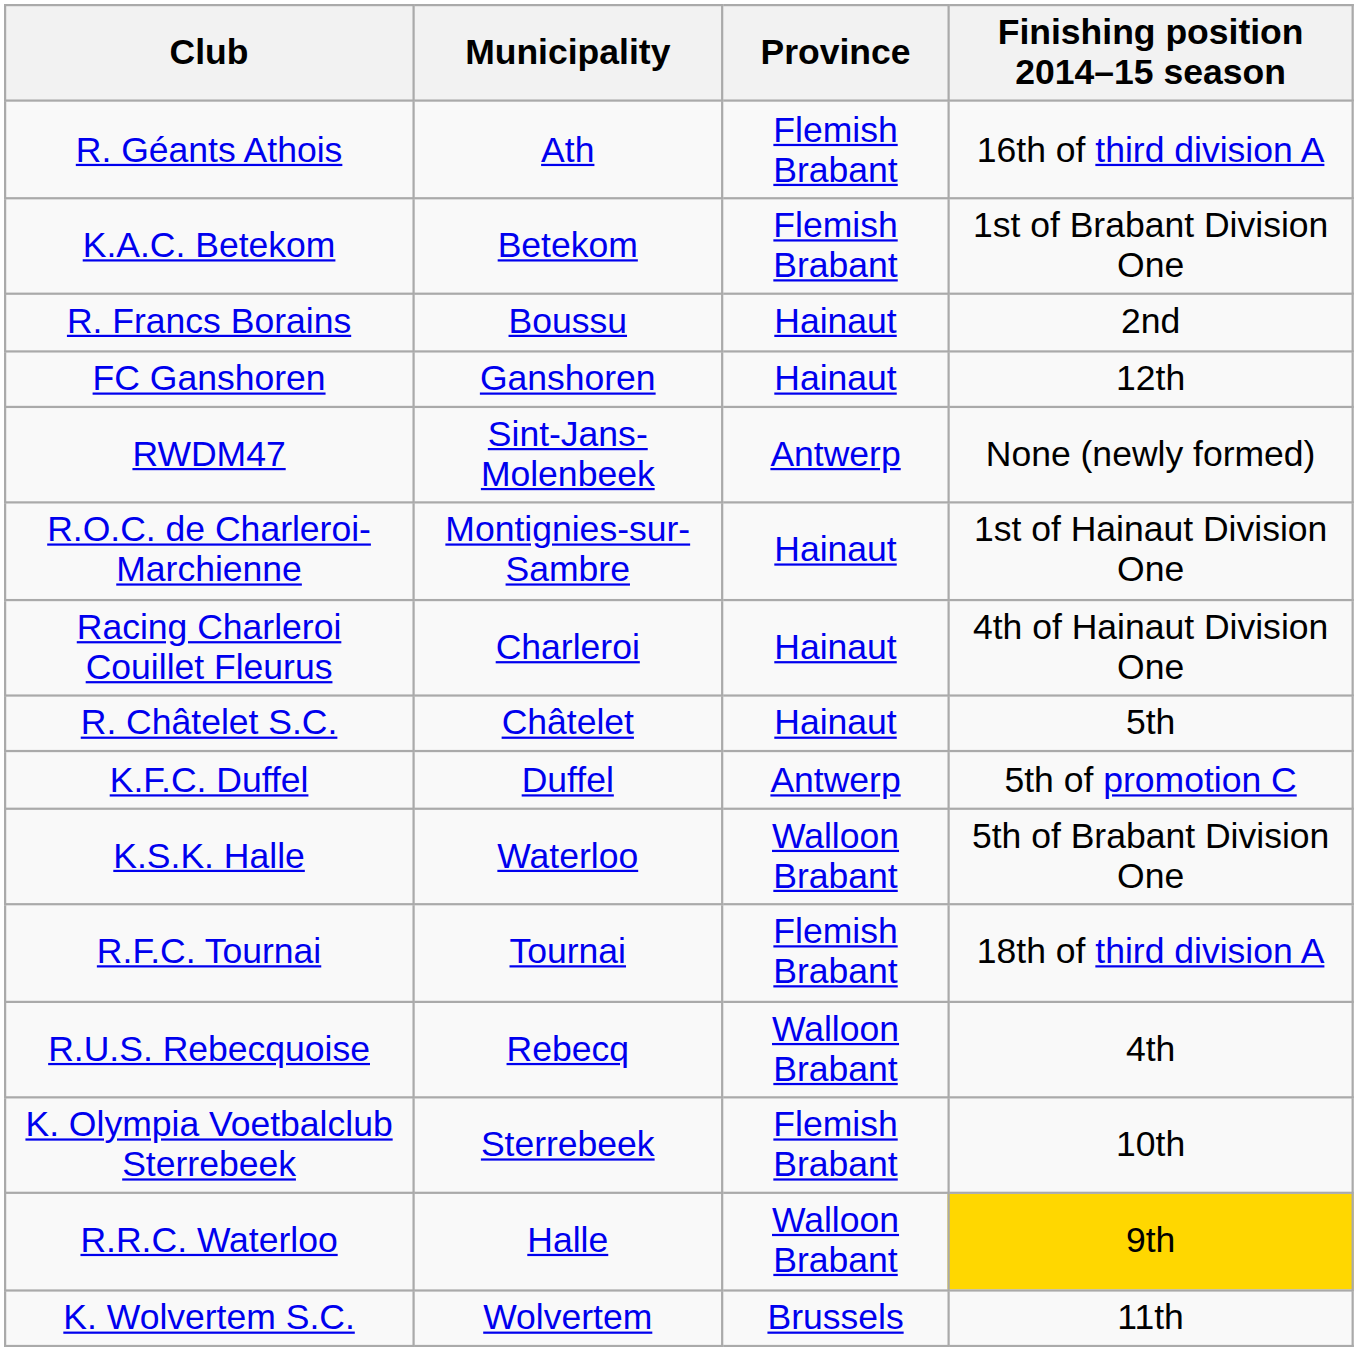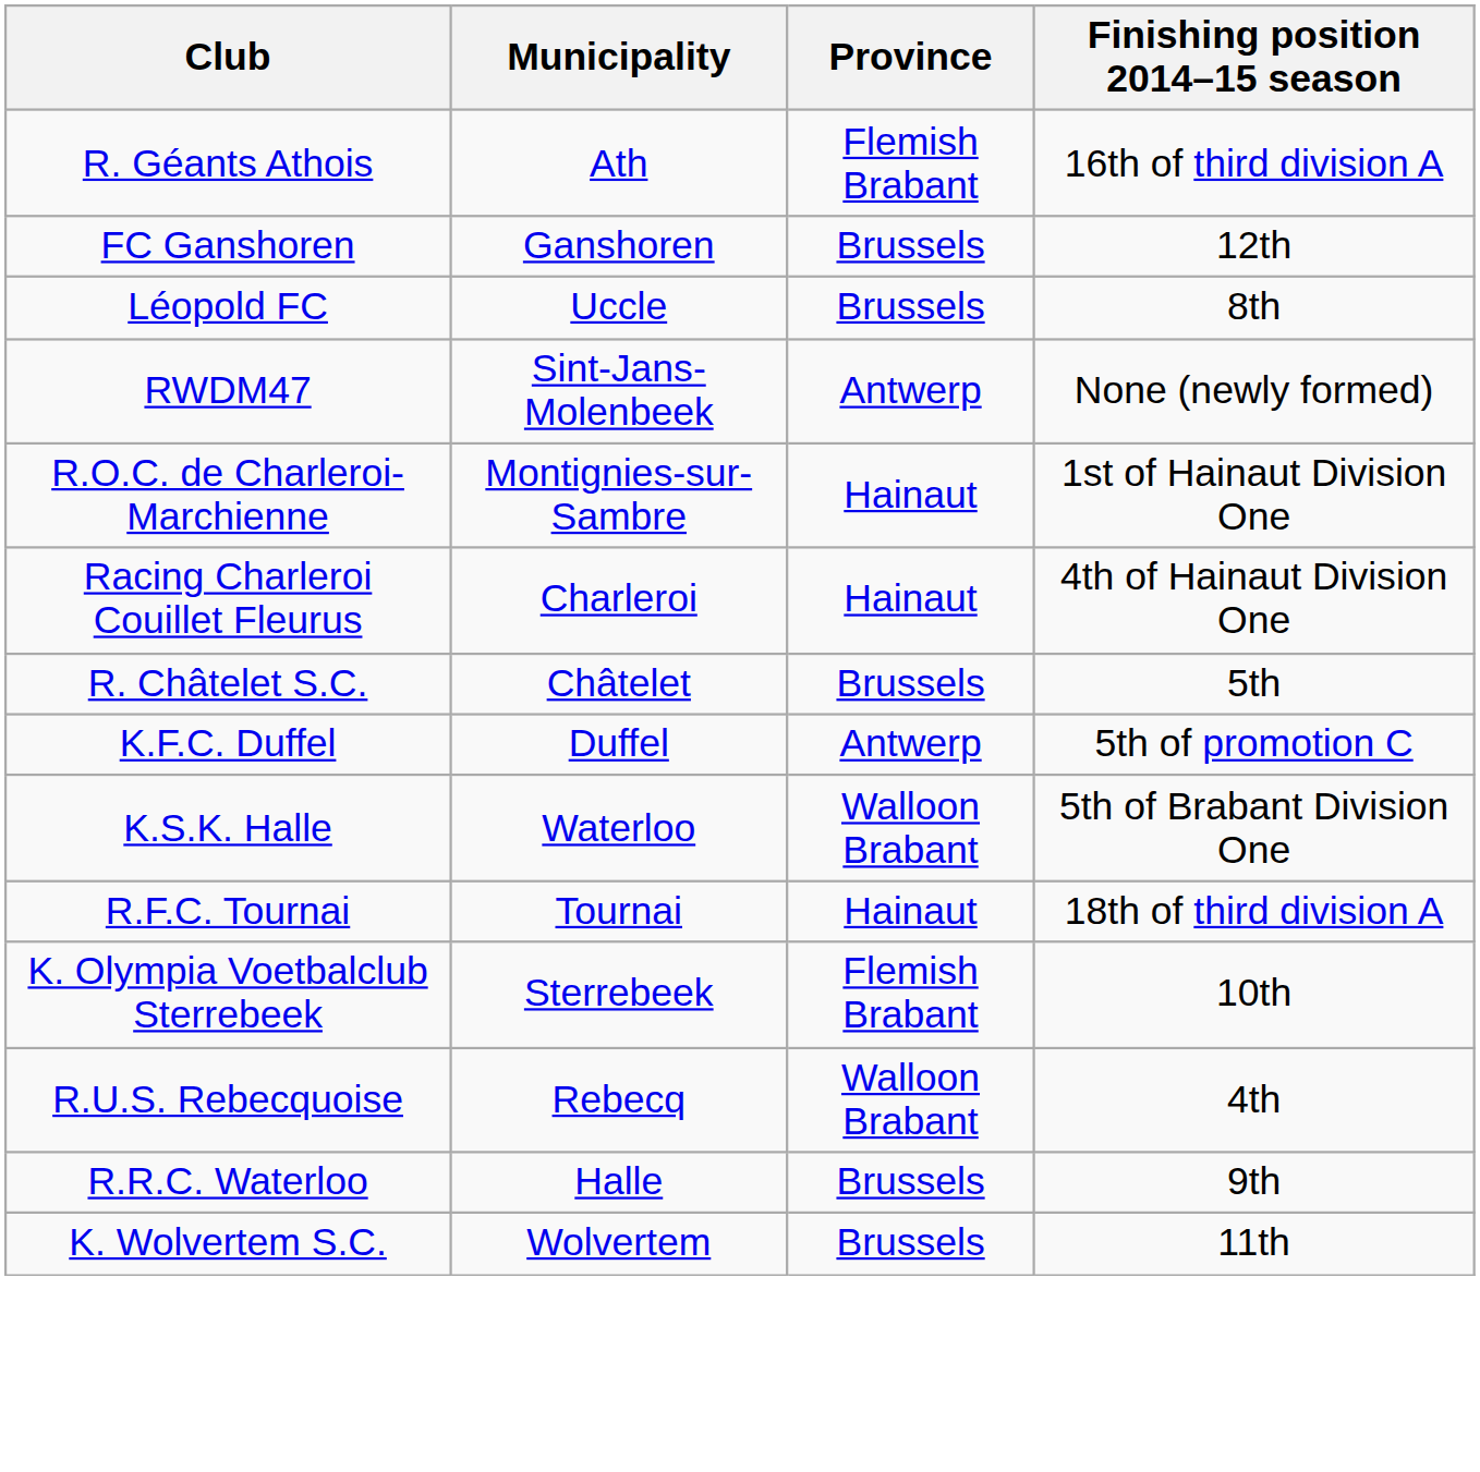- row: K.A.C. Betekom | Betekom | Flemish Brabant | 1st of Brabant Division One
- row: R. Francs Borains | Boussu | Hainaut | 2nd
FC Ganshoren | Province: Hainaut -> Brussels
+ row: Léopold FC | Uccle | Brussels | 8th
R. Châtelet S.C. | Province: Hainaut -> Brussels
R.F.C. Tournai | Province: Flemish Brabant -> Hainaut
rows swapped: R.U.S. Rebecquoise <-> K. Olympia Voetbalclub Sterrebeek
R.R.C. Waterloo | Province: Walloon Brabant -> Brussels
R.R.C. Waterloo | Finishing position 2014–15 season: gold background -> no background
